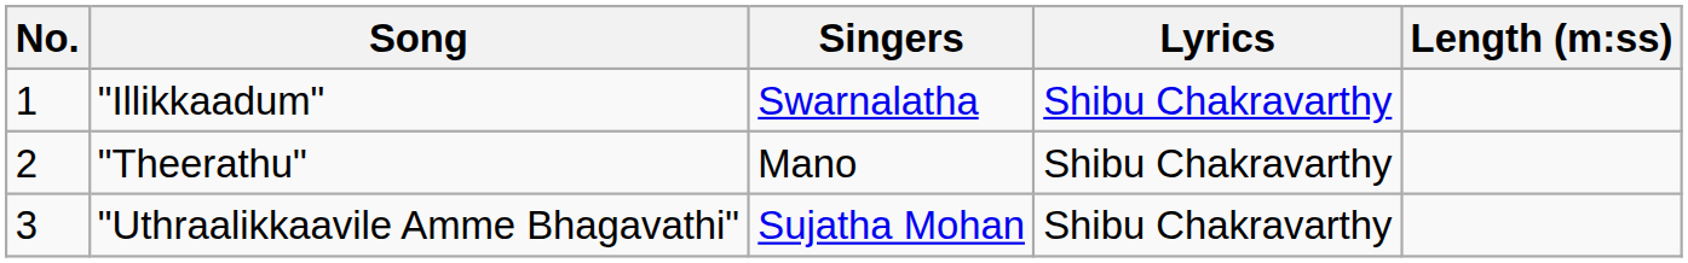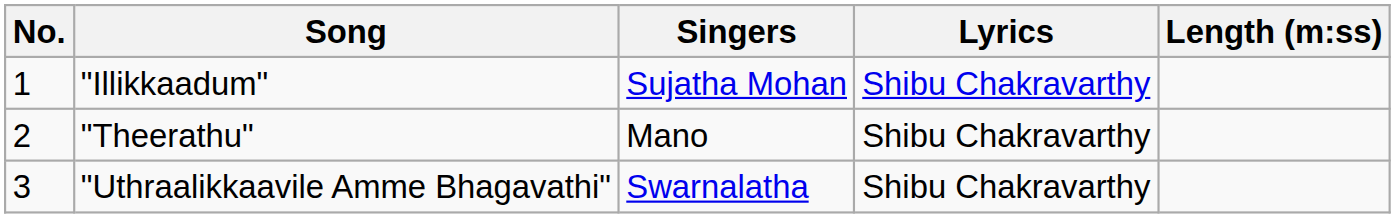"Illikkaadum" | Singers: Swarnalatha -> Sujatha Mohan
"Uthraalikkaavile Amme Bhagavathi" | Singers: Sujatha Mohan -> Swarnalatha
